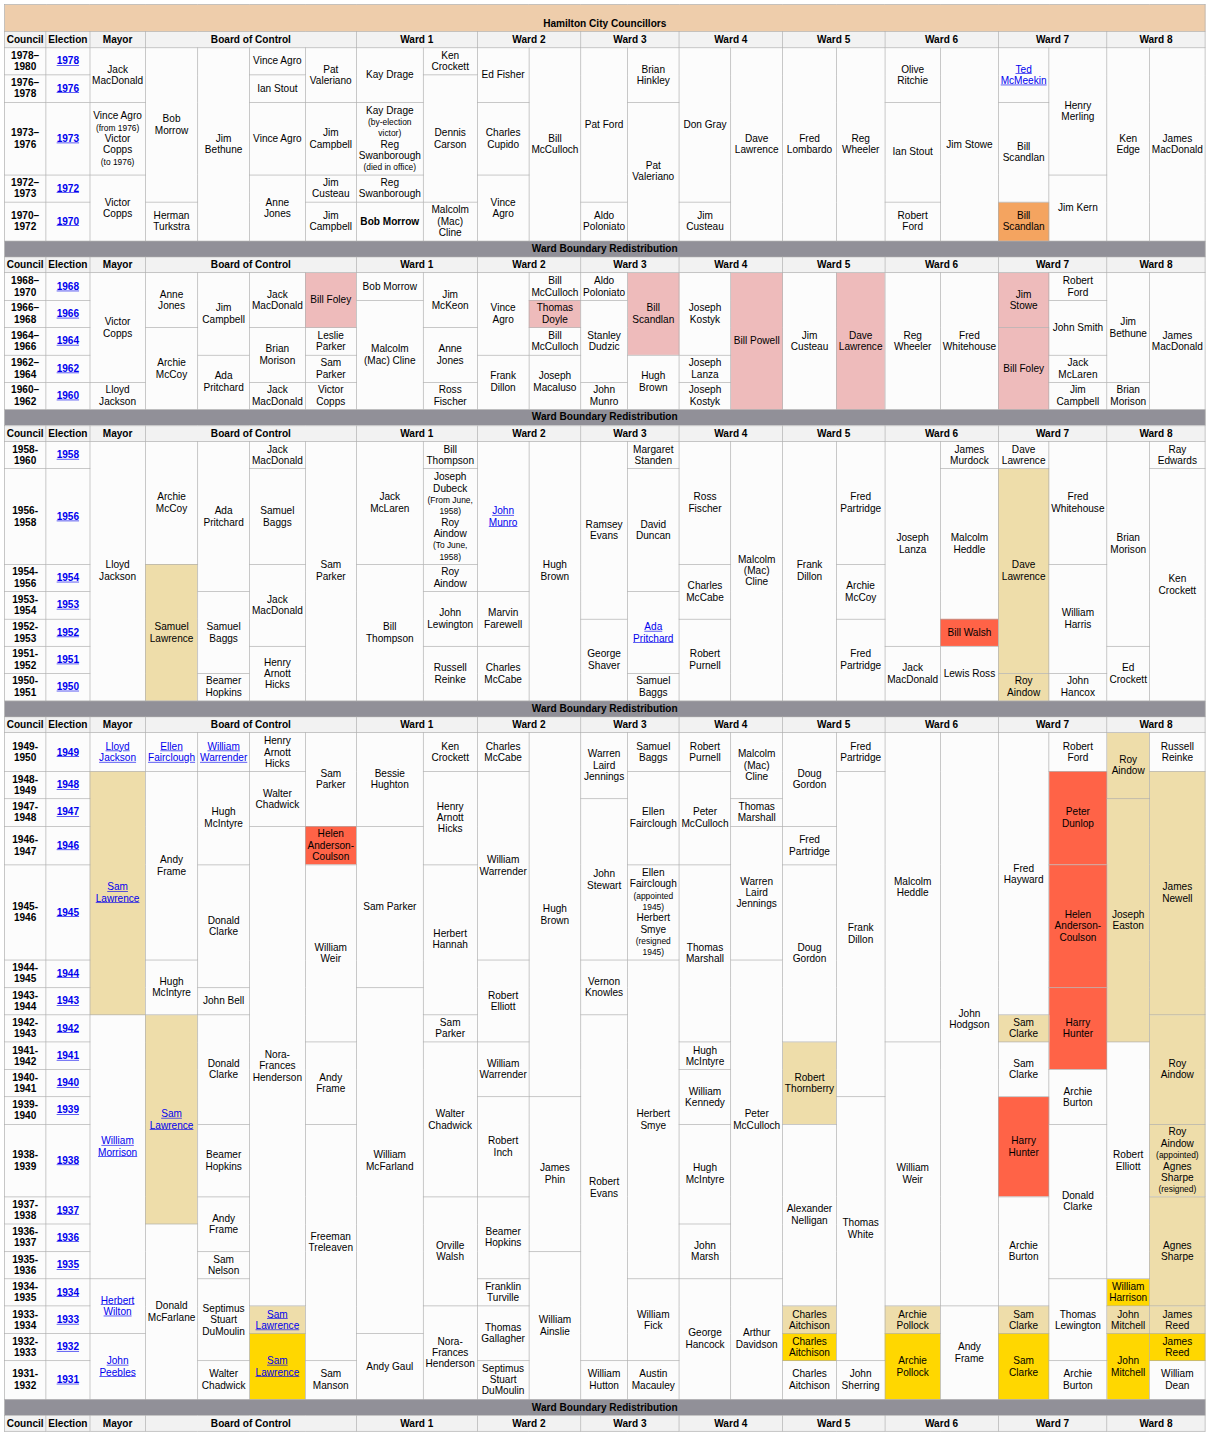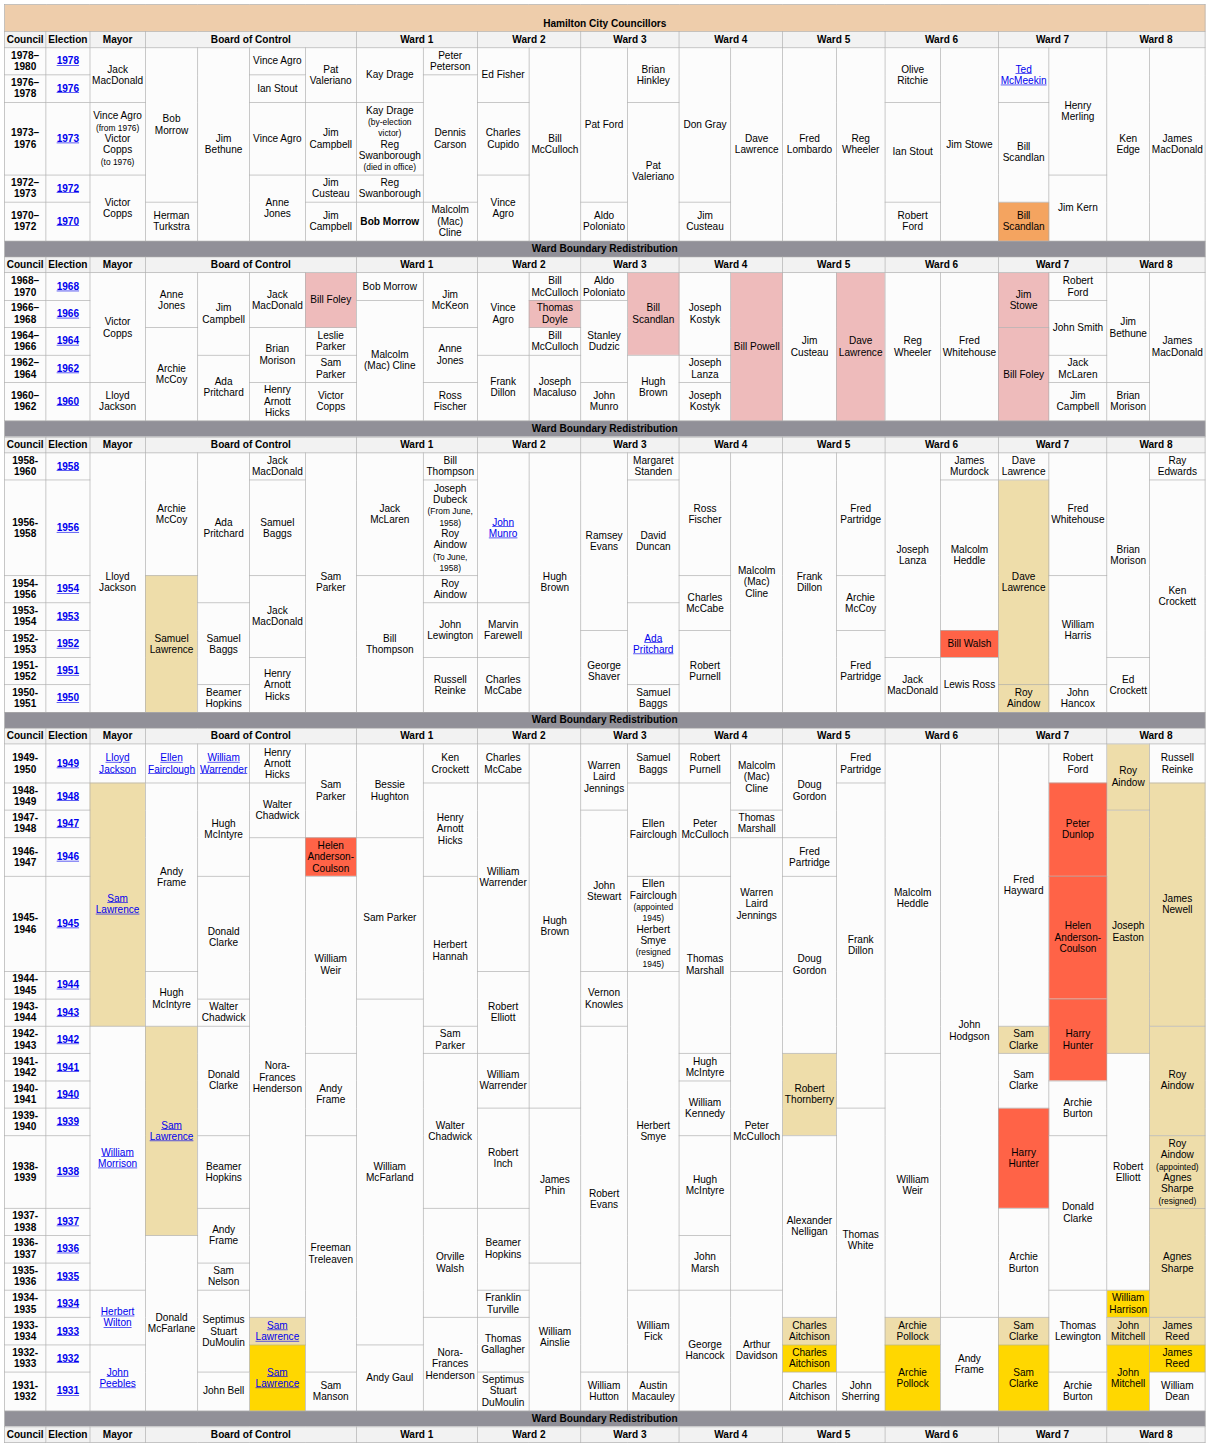1978–1980 | column 9: Ken Crockett -> Peter Peterson
1960–1962 | column 6: Jack MacDonald -> Henry Arnott Hicks
1943-1944 | column 5: John Bell -> Walter Chadwick
1931-1932 | column 5: Walter Chadwick -> John Bell
